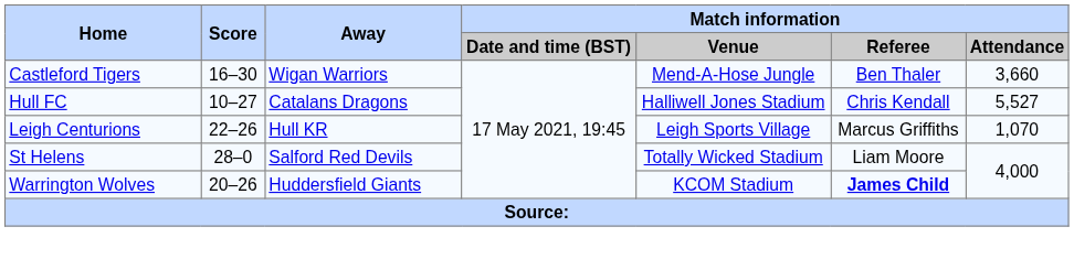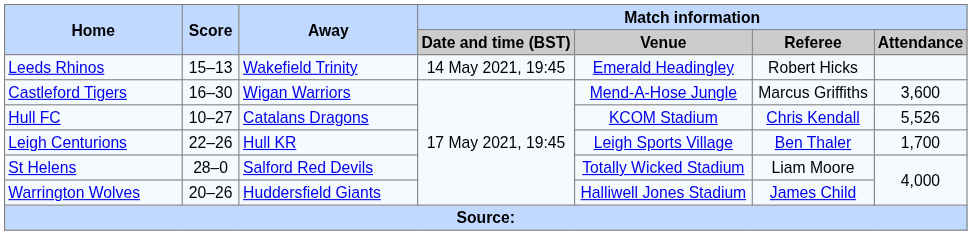+ row: Leeds Rhinos | 15–13 | Wakefield Trinity | 14 May 2021, 19:45 | Emerald Headingley | Robert Hicks
Castleford Tigers | Match information / Referee: Ben Thaler -> Marcus Griffiths
Castleford Tigers | Match information / Attendance: 3,660 -> 3,600
Hull FC | Match information / Venue: Halliwell Jones Stadium -> KCOM Stadium
Hull FC | Match information / Attendance: 5,527 -> 5,526
Leigh Centurions | Match information / Referee: Marcus Griffiths -> Ben Thaler
Leigh Centurions | Match information / Attendance: 1,070 -> 1,700
Warrington Wolves | Match information / Venue: KCOM Stadium -> Halliwell Jones Stadium
Warrington Wolves | Match information / Referee: bold -> normal
